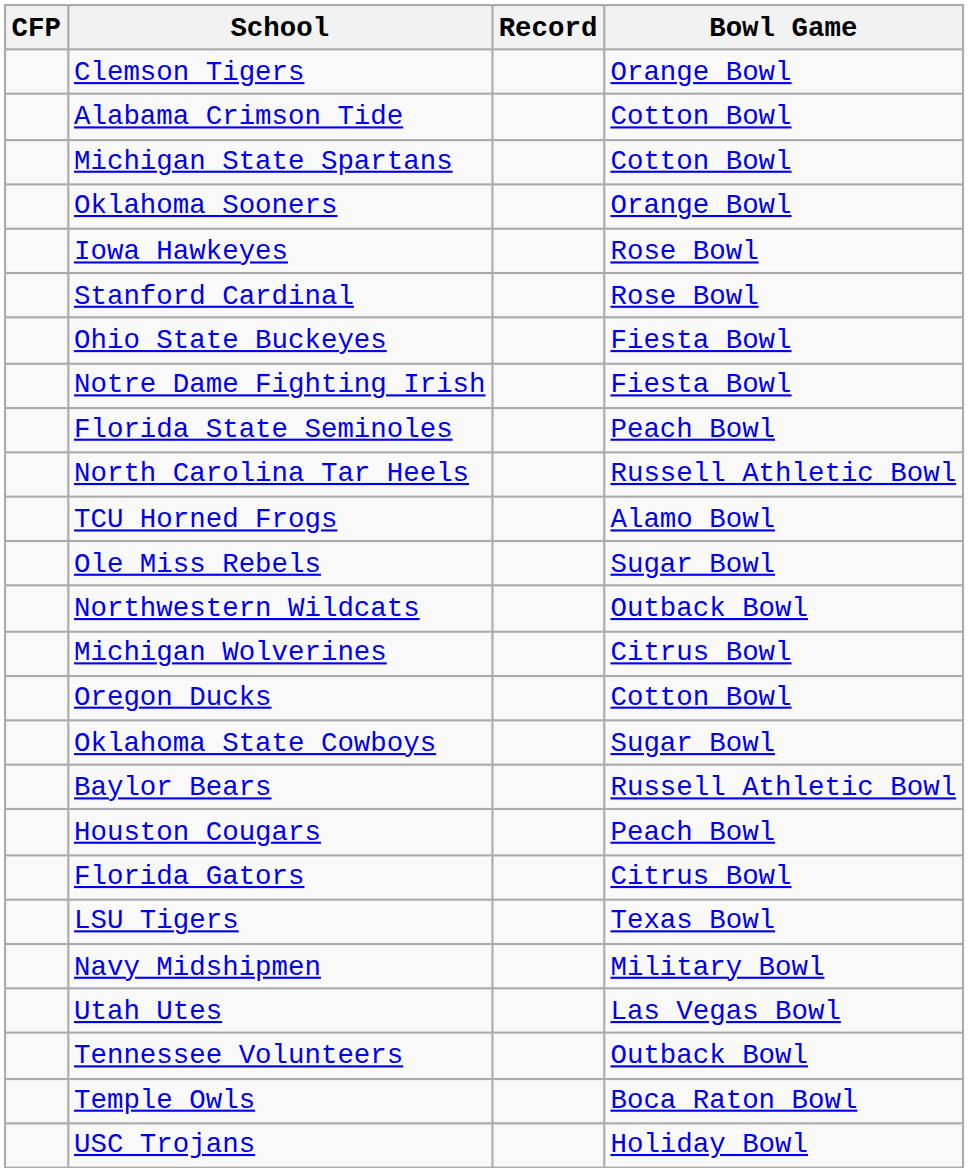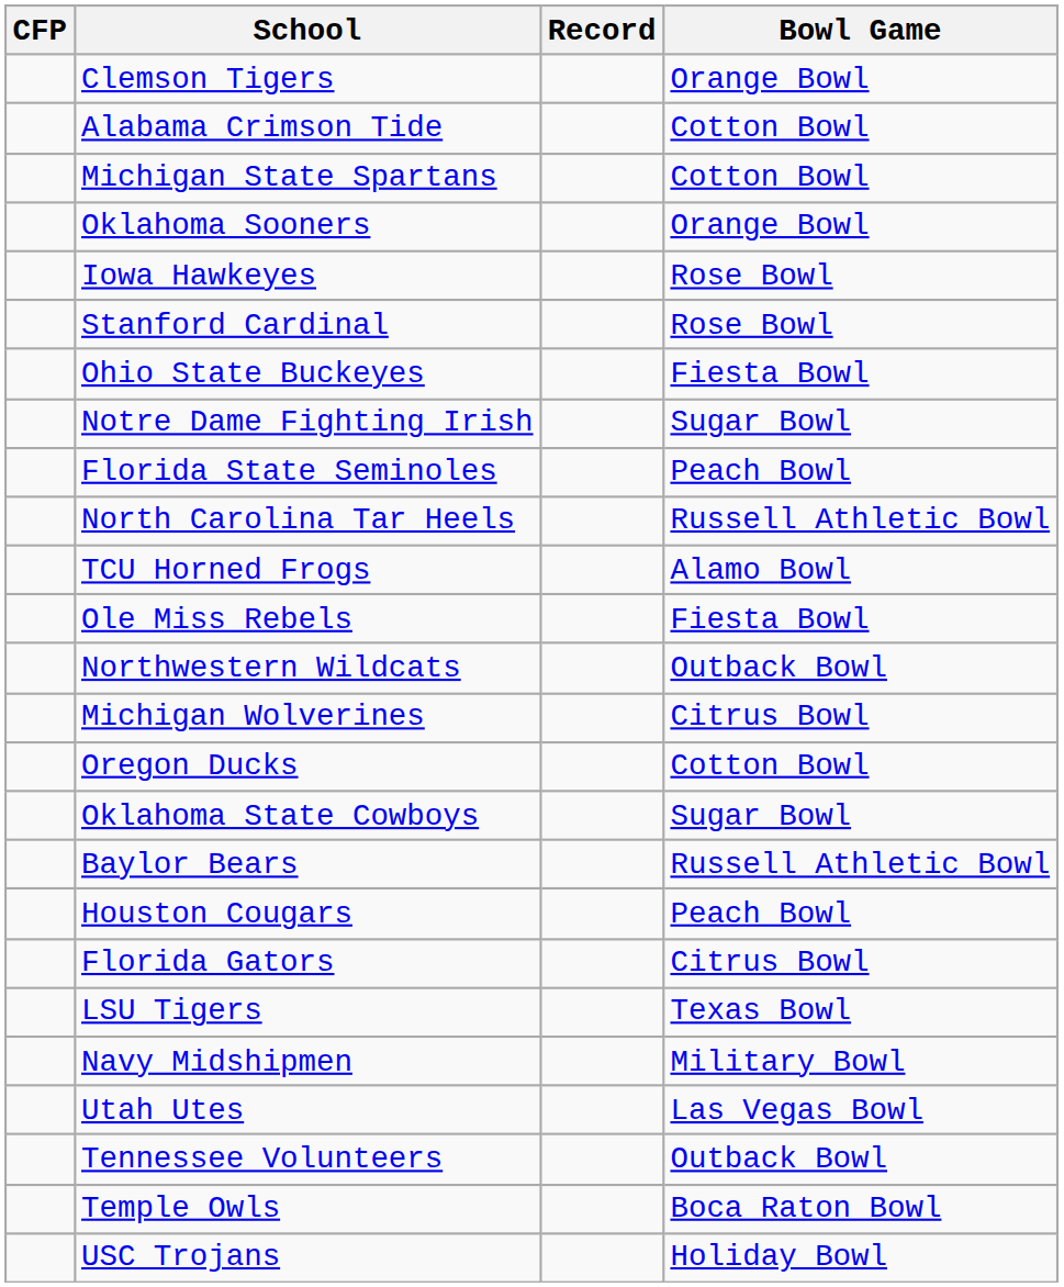Notre Dame Fighting Irish | Bowl Game: Fiesta Bowl -> Sugar Bowl
Ole Miss Rebels | Bowl Game: Sugar Bowl -> Fiesta Bowl
